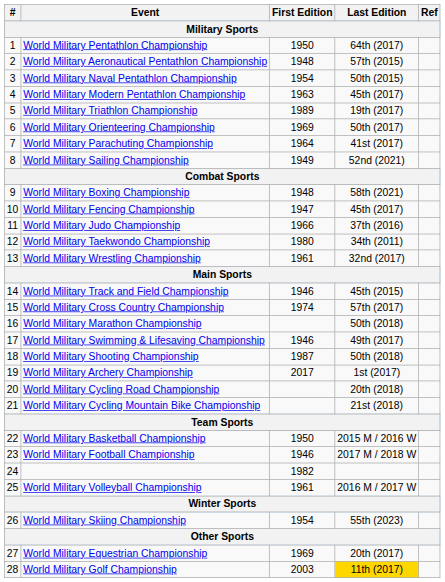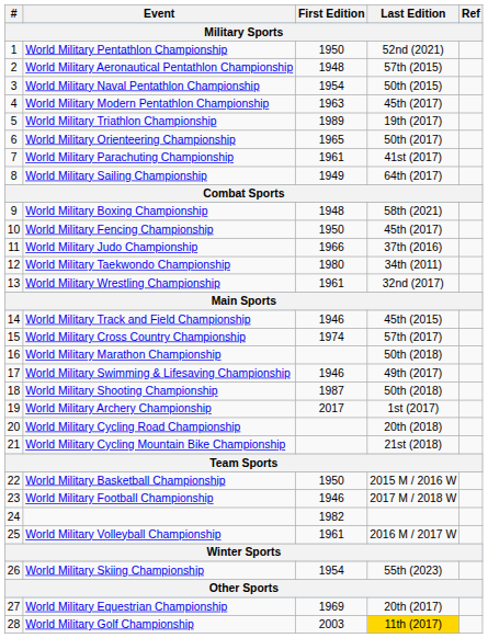World Military Pentathlon Championship | Last Edition: 64th (2017) -> 52nd (2021)
World Military Orienteering Championship | First Edition: 1969 -> 1965
World Military Parachuting Championship | First Edition: 1964 -> 1961
World Military Sailing Championship | Last Edition: 52nd (2021) -> 64th (2017)
World Military Fencing Championship | First Edition: 1947 -> 1950
